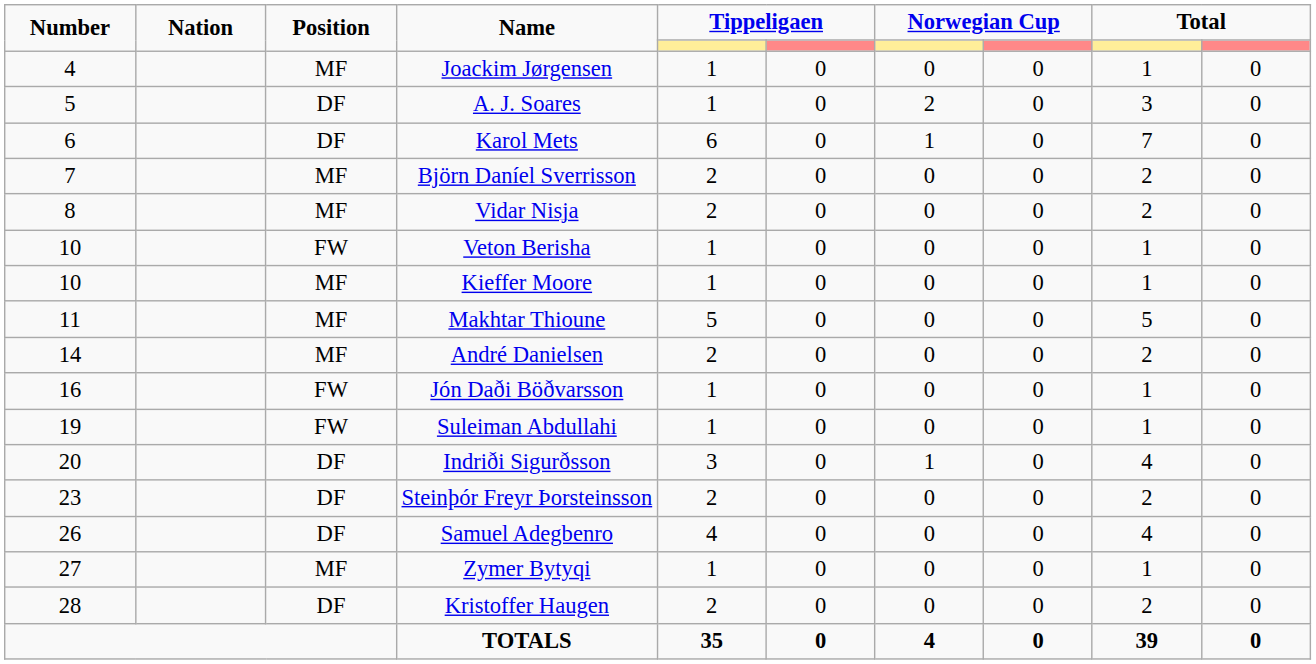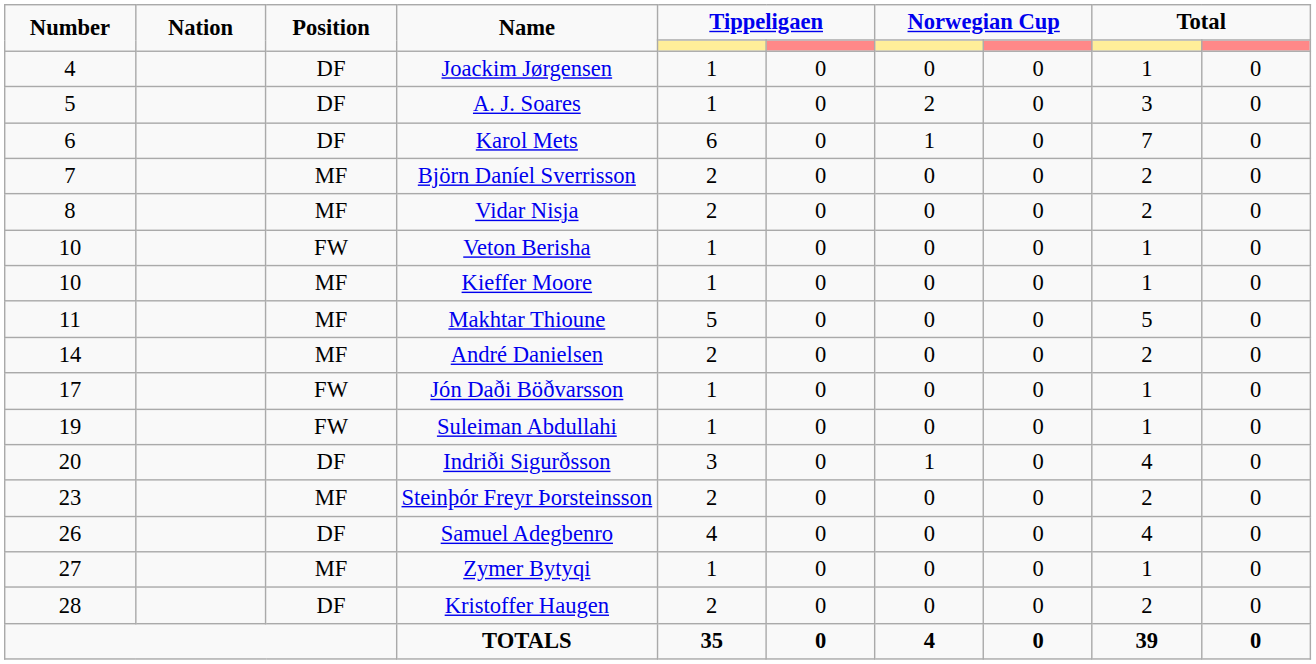Joackim Jørgensen | Position: MF -> DF
Jón Daði Böðvarsson | Number: 16 -> 17
Steinþór Freyr Þorsteinsson | Position: DF -> MF
